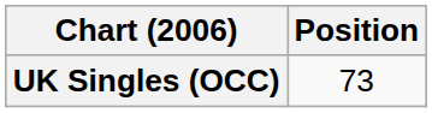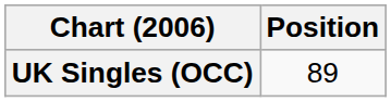UK Singles (OCC) | Position: 73 -> 89
